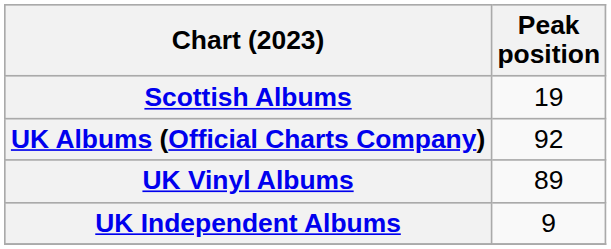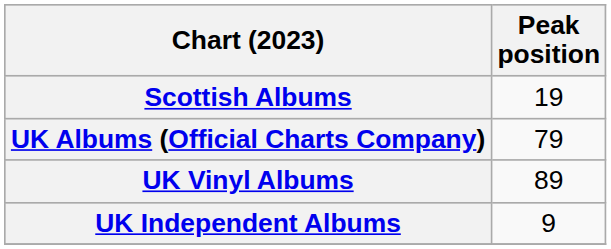UK Albums (Official Charts Company) | Peak position: 92 -> 79
